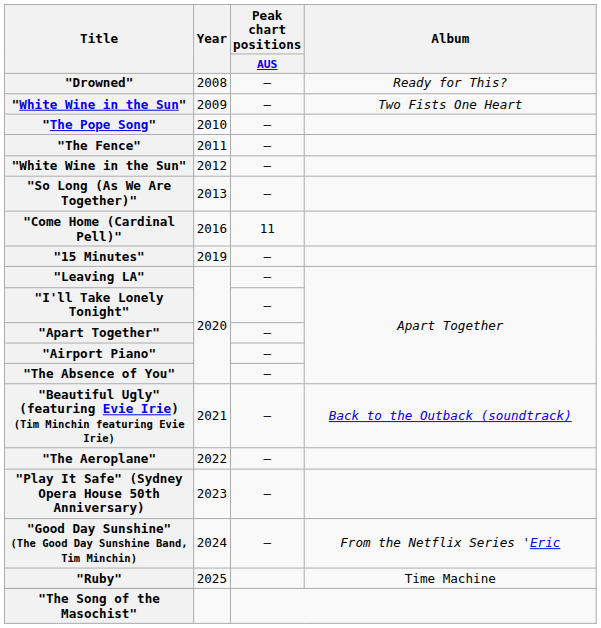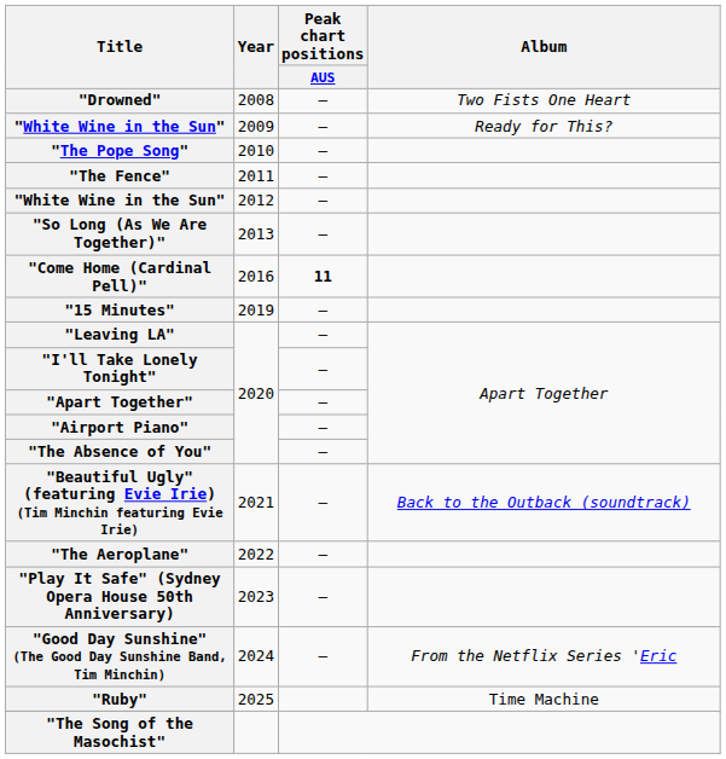"Drowned" | Album: Ready for This? -> Two Fists One Heart
"White Wine in the Sun" / 2009 | Album: Two Fists One Heart -> Ready for This?
"Come Home (Cardinal Pell)" | Peak chart positions / AUS: normal -> bold
